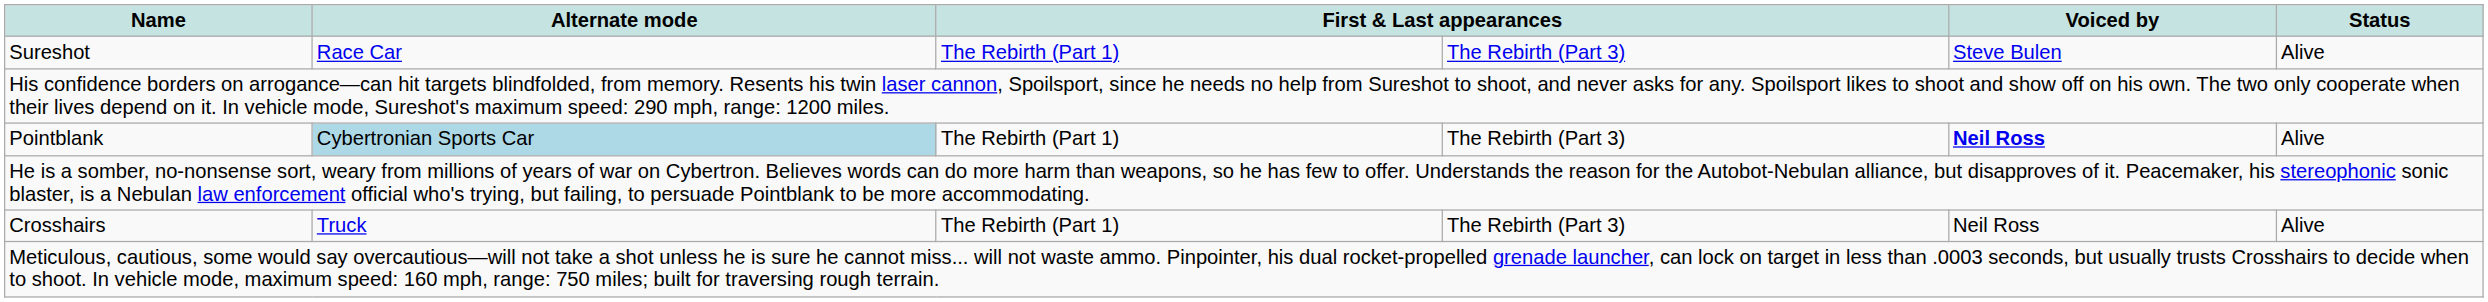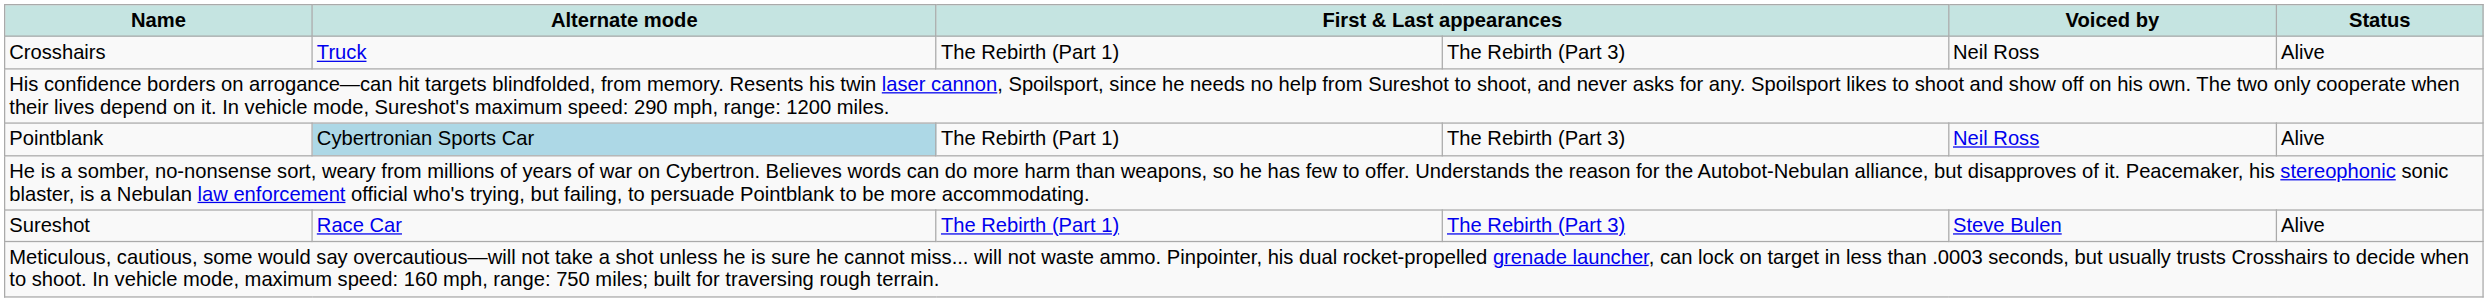rows swapped: Sureshot <-> Crosshairs
Pointblank | Voiced by: bold -> normal
